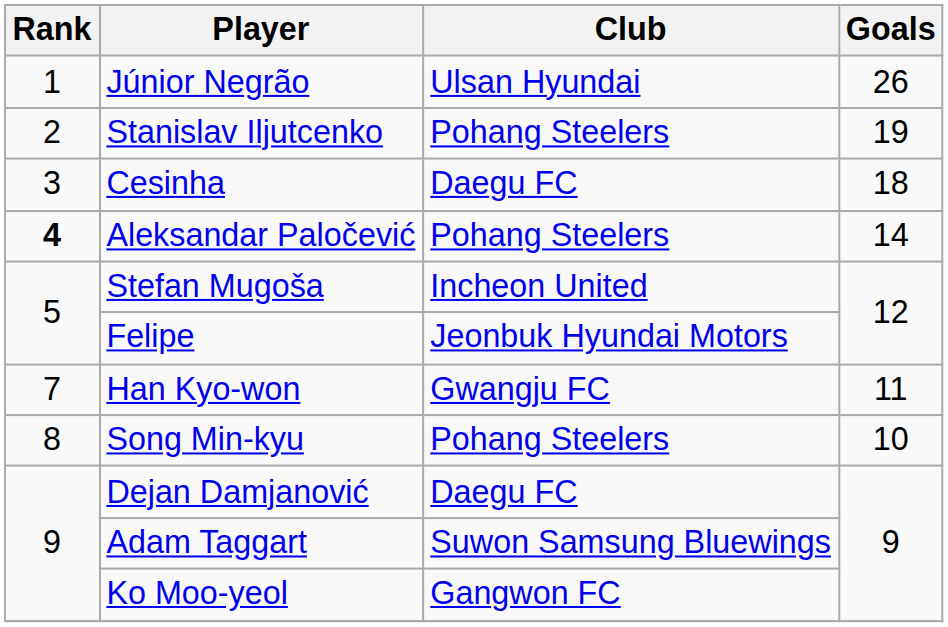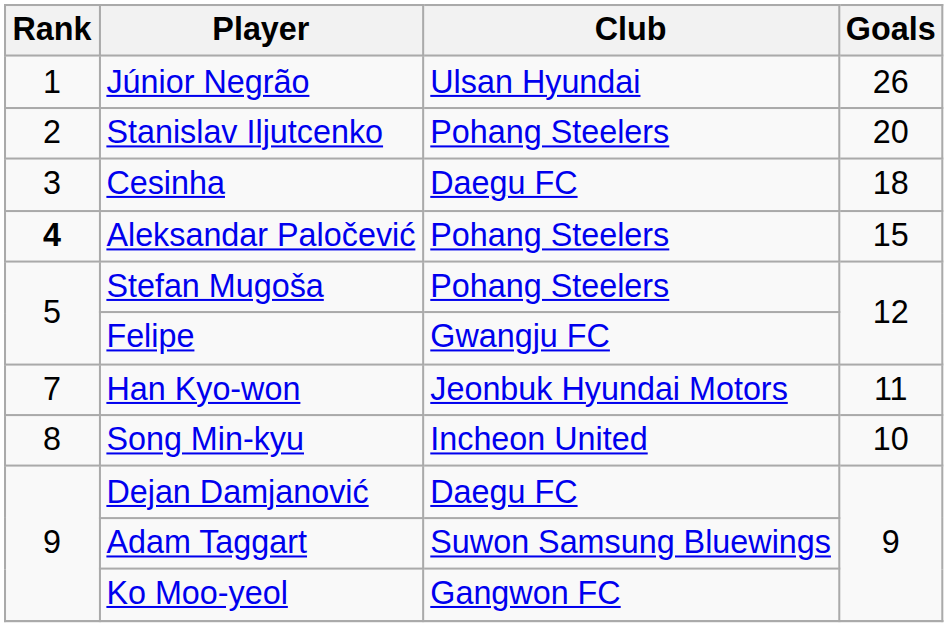Stanislav Iljutcenko | Goals: 19 -> 20
Aleksandar Paločević | Goals: 14 -> 15
Stefan Mugoša | Club: Incheon United -> Pohang Steelers
Felipe | Club: Jeonbuk Hyundai Motors -> Gwangju FC
Han Kyo-won | Club: Gwangju FC -> Jeonbuk Hyundai Motors
Song Min-kyu | Club: Pohang Steelers -> Incheon United
